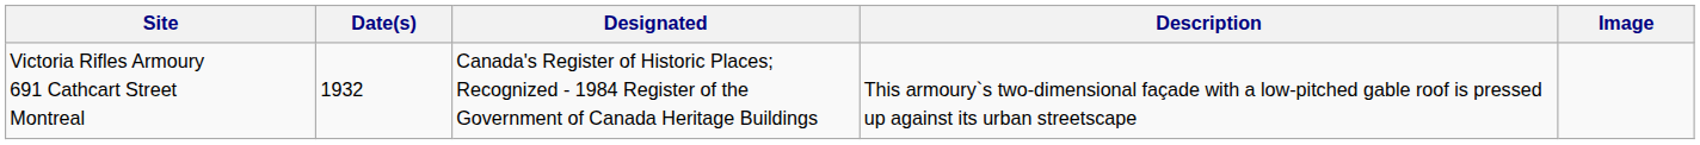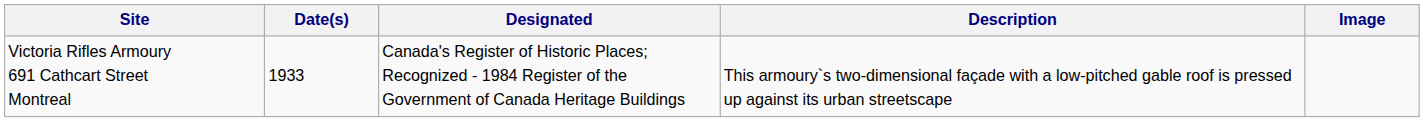Victoria Rifles Armoury 691 Cathcart Street Montreal | Date(s): 1932 -> 1933
